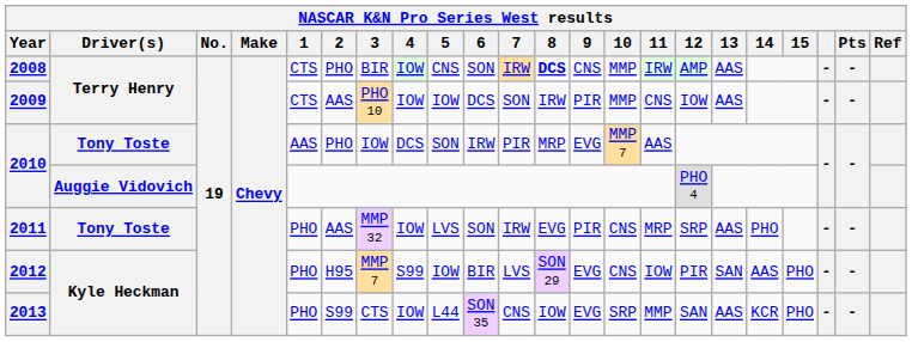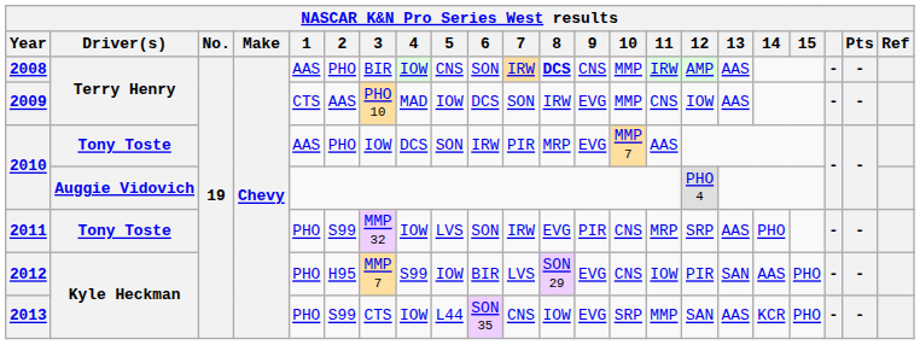2008 | 1: CTS -> AAS
2009 | 4: IOW -> MAD
2009 | 9: PIR -> EVG
2011 | 2: AAS -> S99
